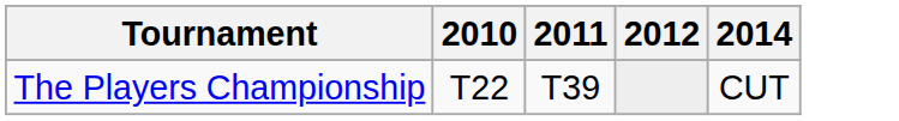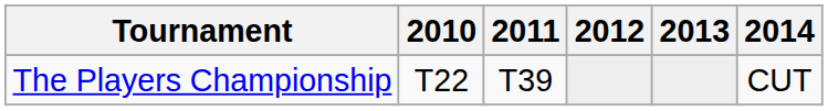+ column: 2013
